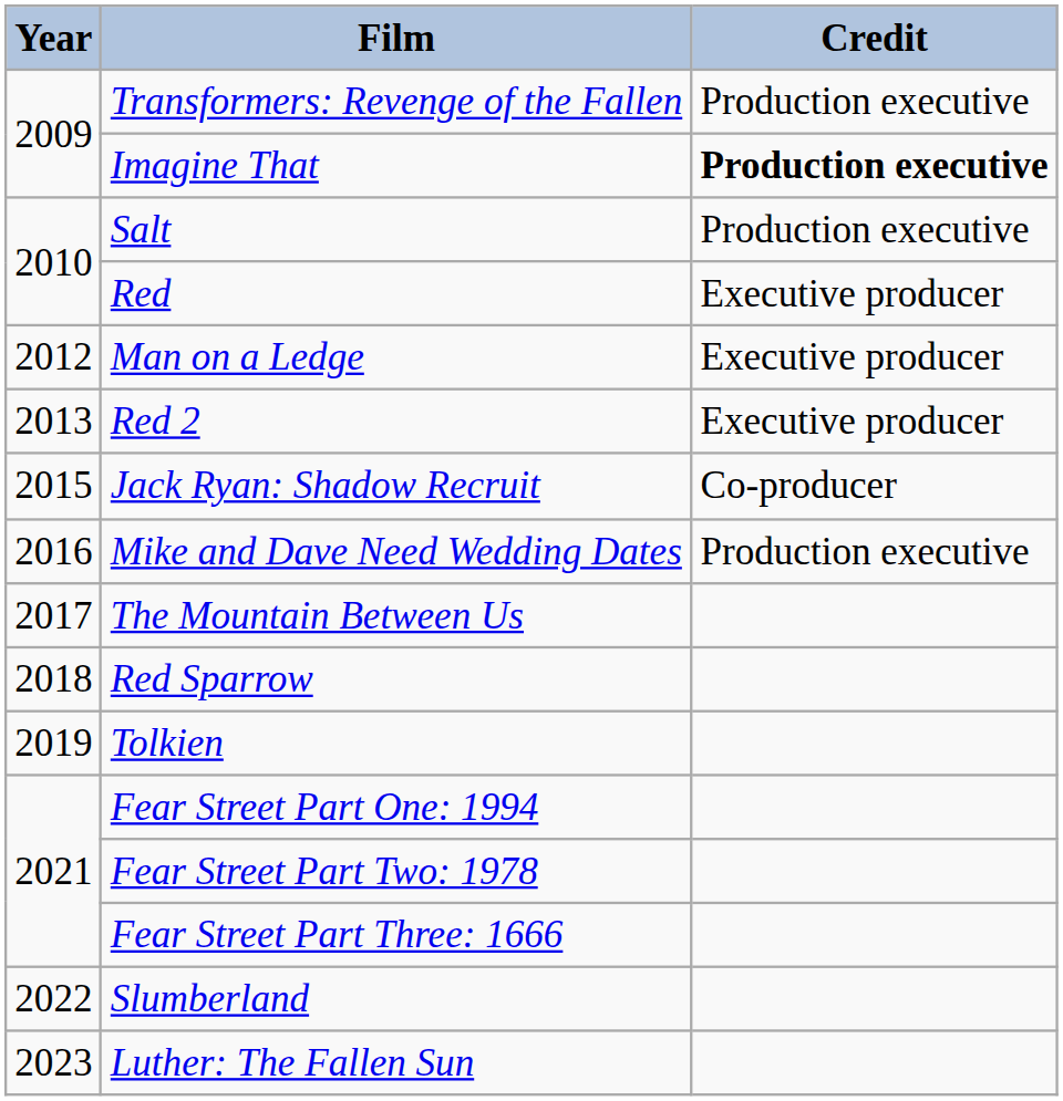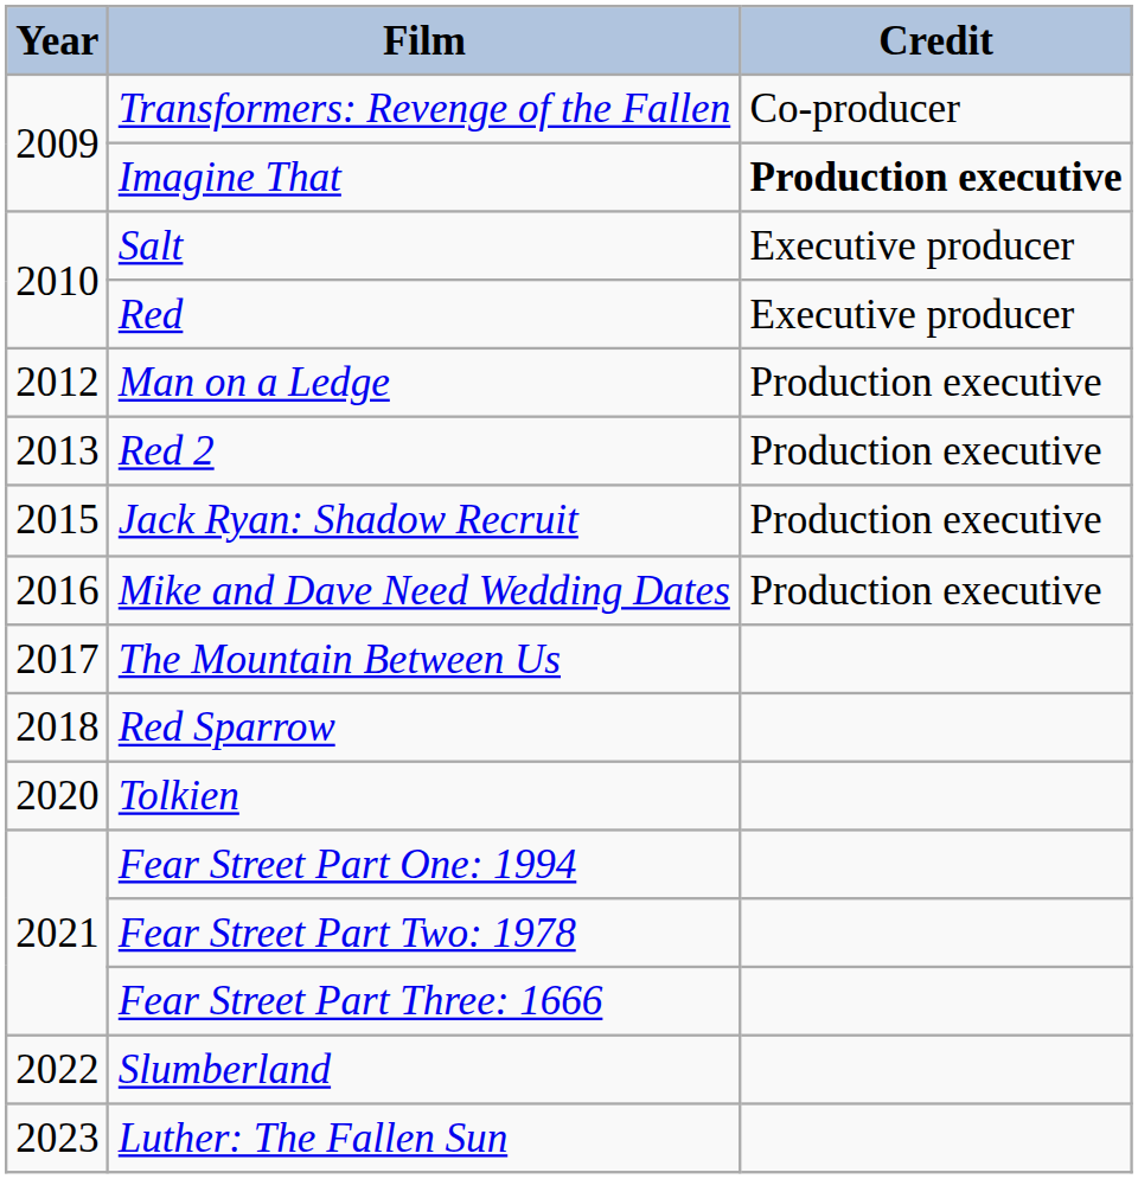Transformers: Revenge of the Fallen | Credit: Production executive -> Co-producer
Salt | Credit: Production executive -> Executive producer
Man on a Ledge | Credit: Executive producer -> Production executive
Red 2 | Credit: Executive producer -> Production executive
Jack Ryan: Shadow Recruit | Credit: Co-producer -> Production executive
Tolkien | Year: 2019 -> 2020
